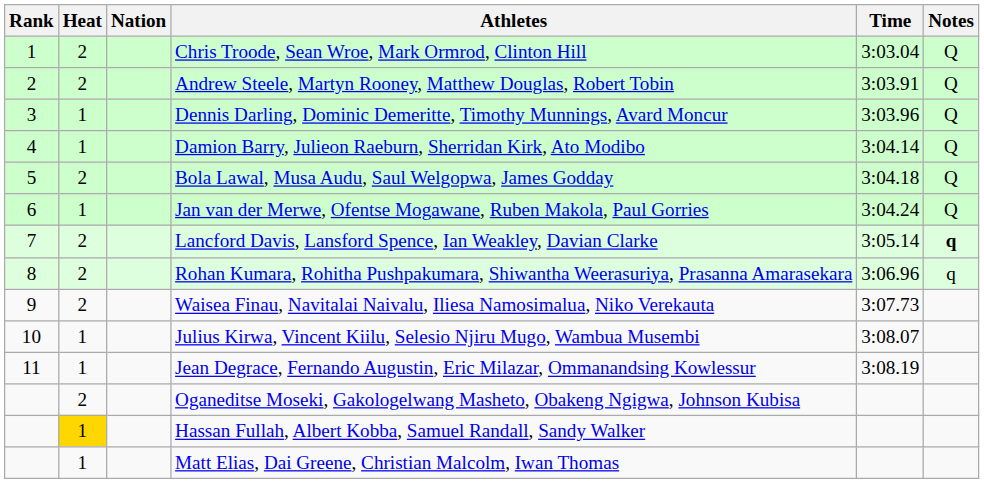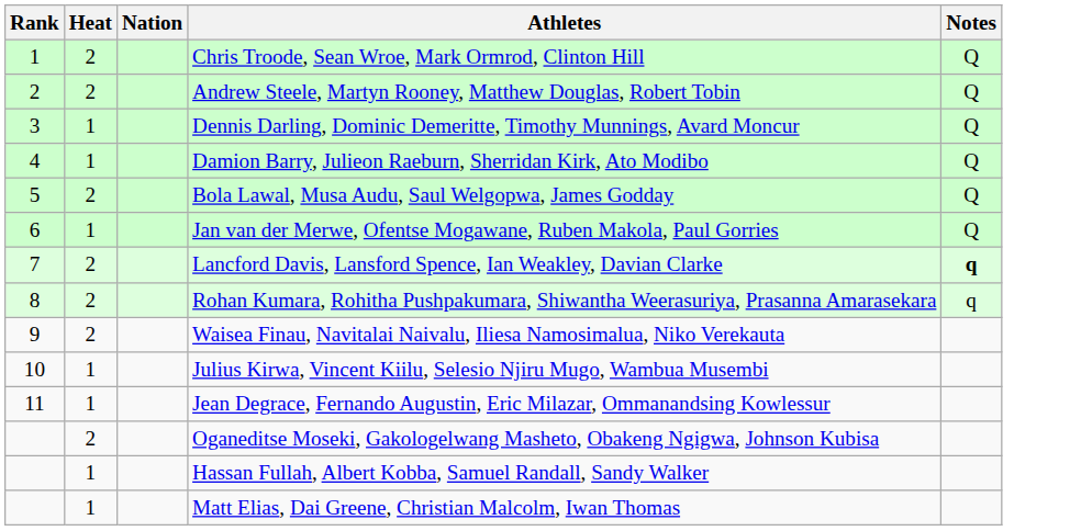- column: Time | 3:03.04 | 3:03.91 | 3:03.96 | 3:04.14 | 3:04.18 | 3:04.24 | 3:05.14 | 3:06.96 | 3:07.73 | 3:08.07 | 3:08.19
Hassan Fullah, Albert Kobba, Samuel Randall, Sandy Walker | Heat: gold background -> no background
